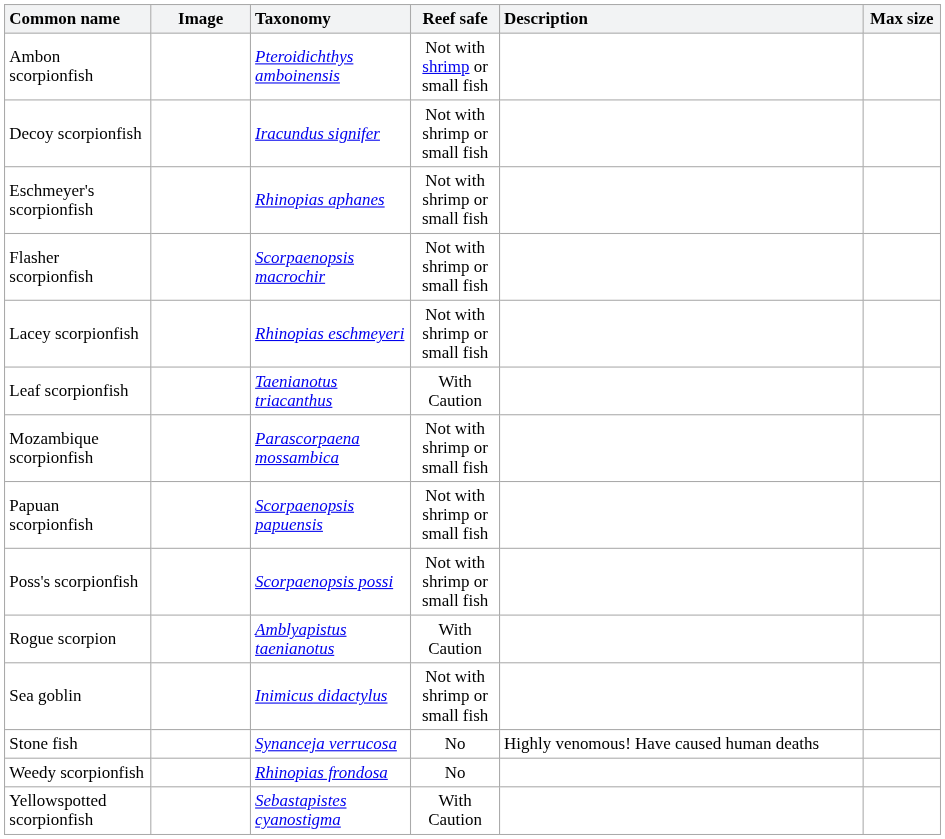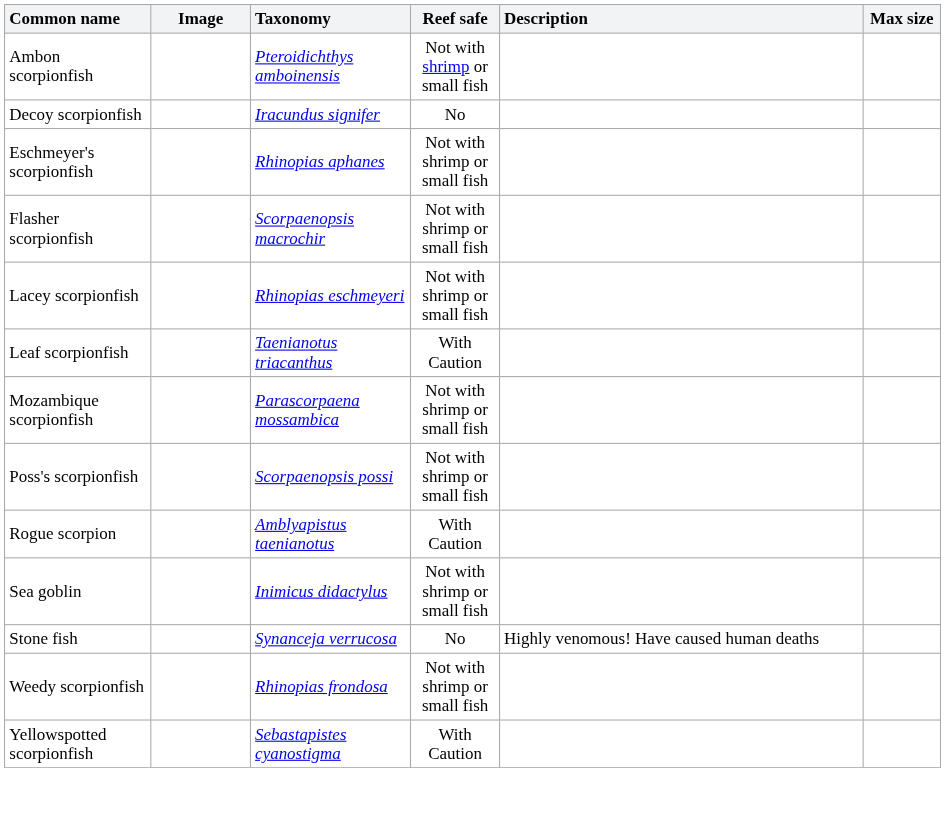Decoy scorpionfish | Reef safe: Not with shrimp or small fish -> No
- row: Papuan scorpionfish | Scorpaenopsis papuensis | Not with shrimp or small fish
Weedy scorpionfish | Reef safe: No -> Not with shrimp or small fish
